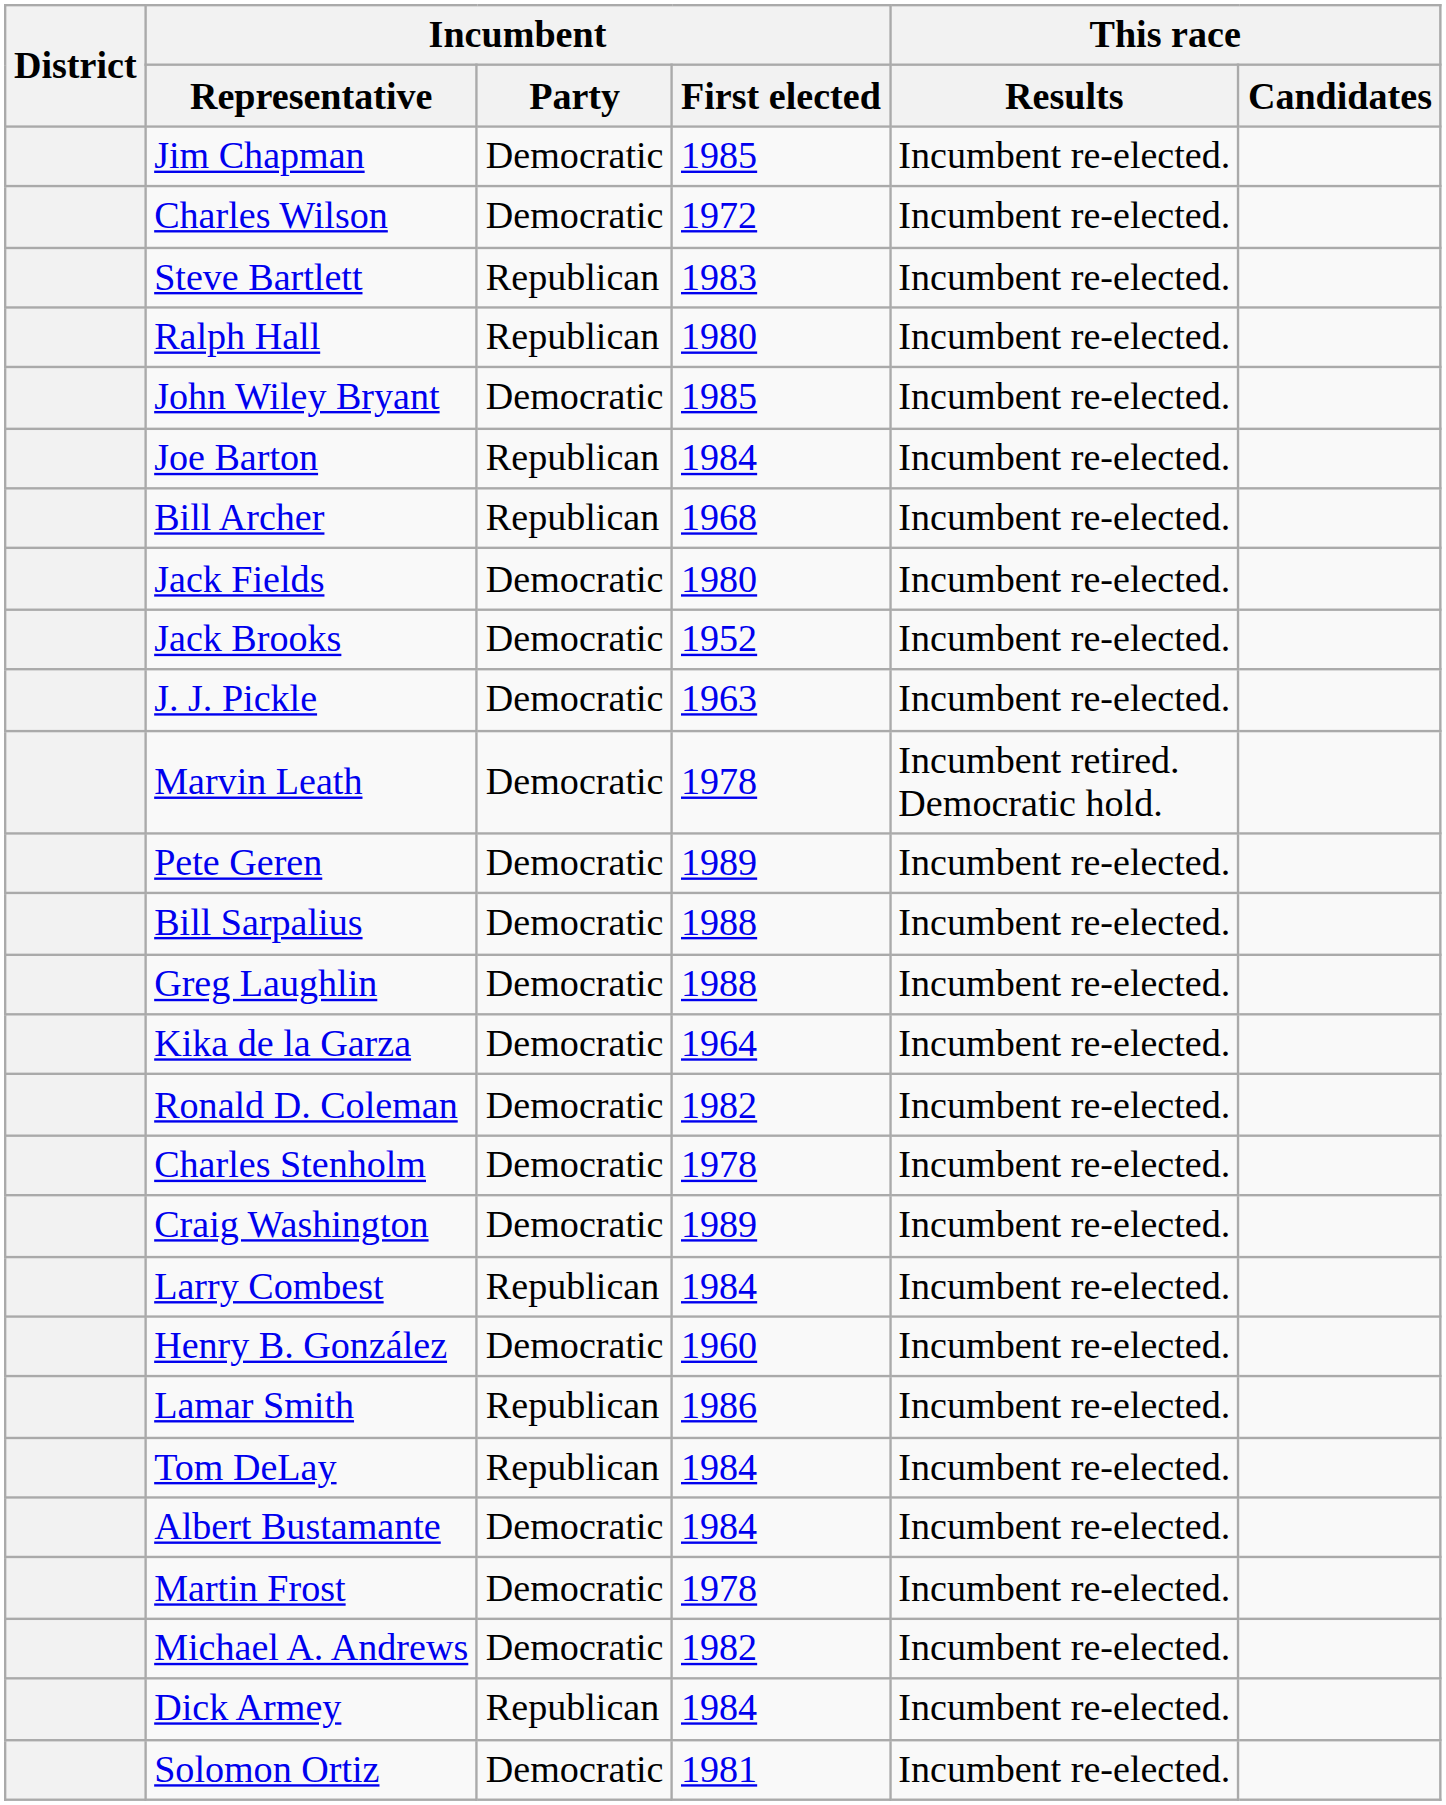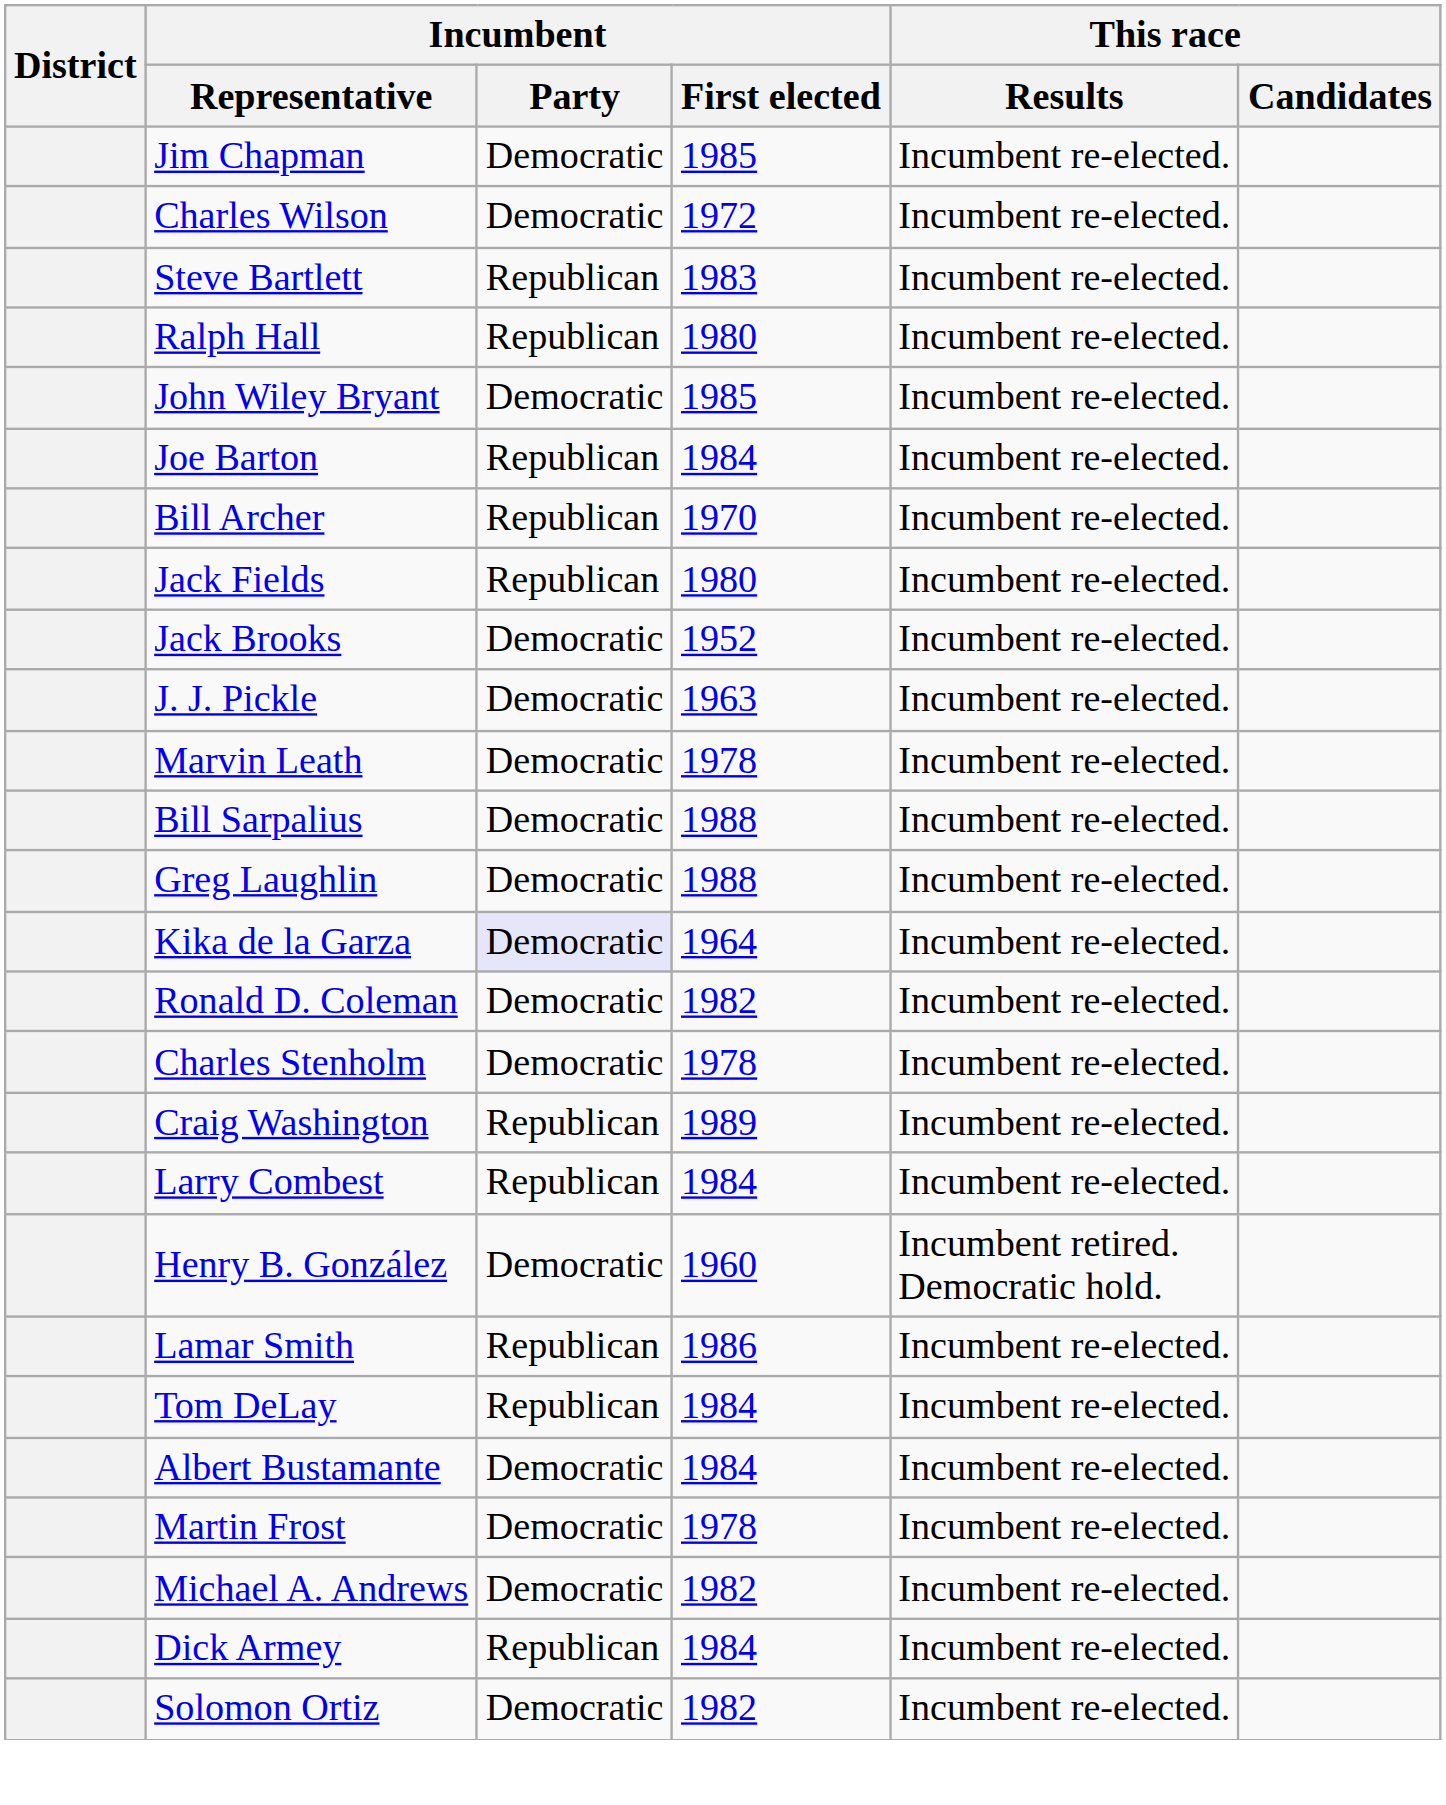Bill Archer | Incumbent / First elected: 1968 -> 1970
Jack Fields | Incumbent / Party: Democratic -> Republican
Marvin Leath | This race / Results: Incumbent retired. Democratic hold. -> Incumbent re-elected.
- row: Pete Geren | Democratic | 1989 | Incumbent re-elected.
Kika de la Garza | Incumbent / Party: no background -> lavender background
Craig Washington | Incumbent / Party: Democratic -> Republican
Henry B. González | This race / Results: Incumbent re-elected. -> Incumbent retired. Democratic hold.
Solomon Ortiz | Incumbent / First elected: 1981 -> 1982
